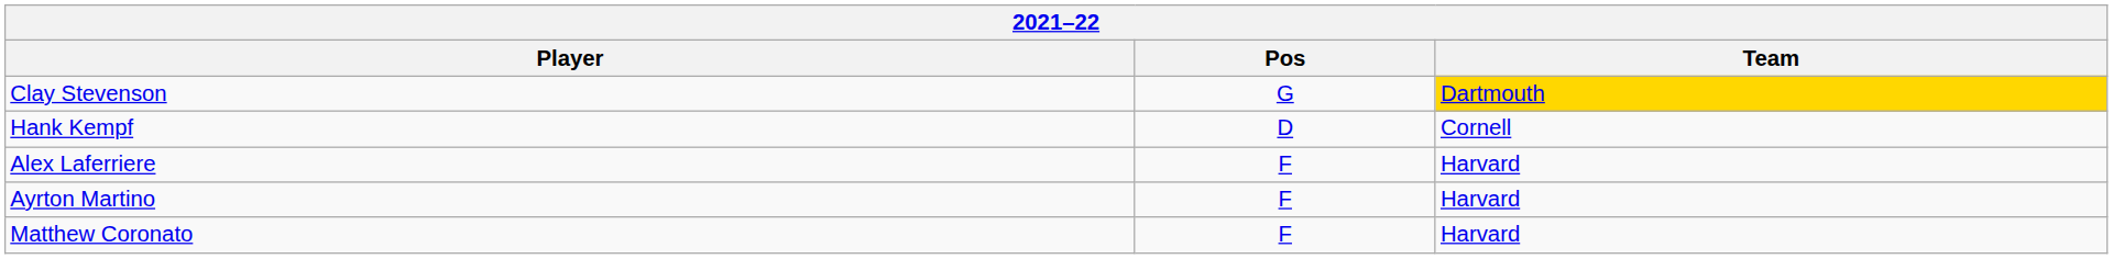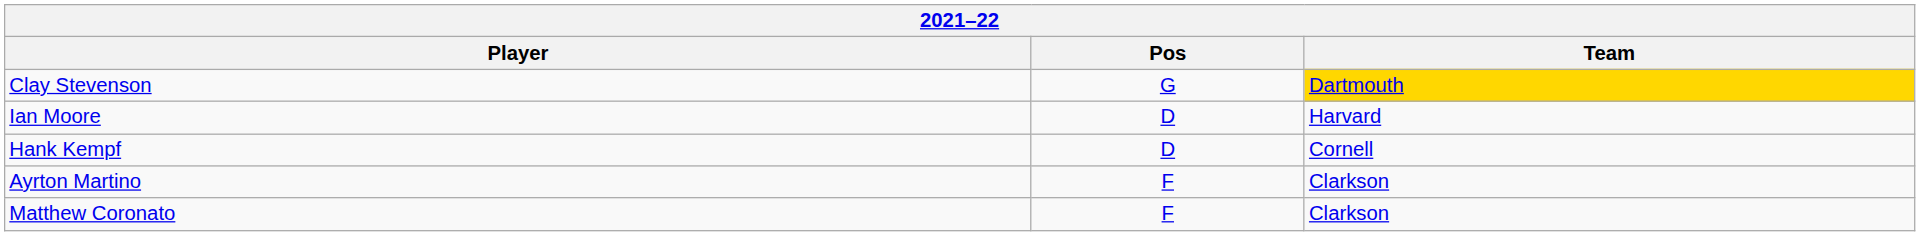+ row: Ian Moore | D | Harvard
- row: Alex Laferriere | F | Harvard
Ayrton Martino | Team: Harvard -> Clarkson
Matthew Coronato | Team: Harvard -> Clarkson
